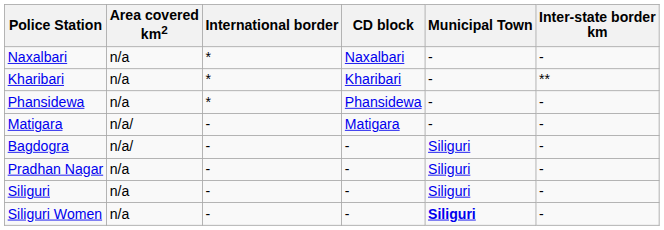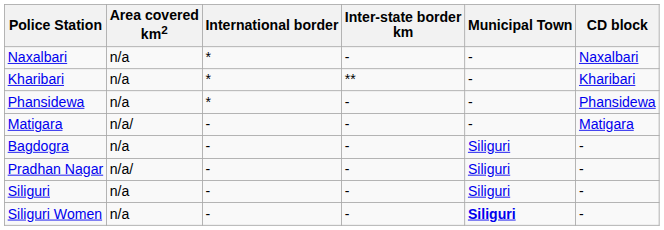columns swapped: Inter-state border km <-> CD block
Bagdogra | Area covered km2: n/a/ -> n/a
Pradhan Nagar | Area covered km2: n/a -> n/a/
